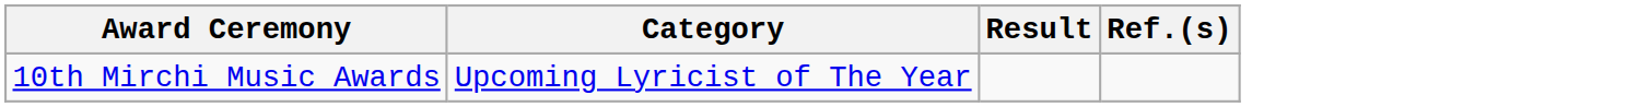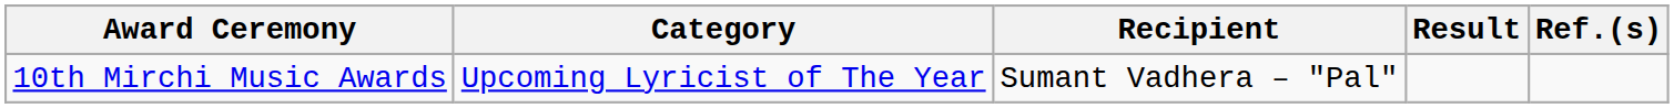+ column: Recipient | Sumant Vadhera – "Pal"
